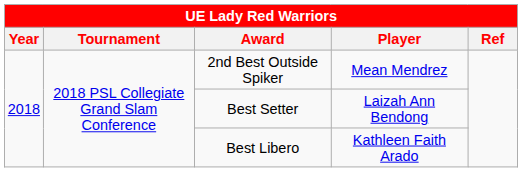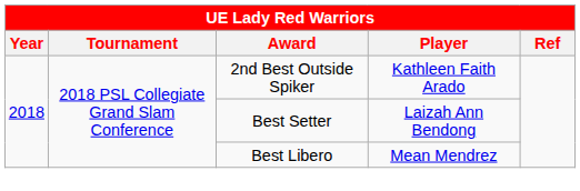2nd Best Outside Spiker | Player: Mean Mendrez -> Kathleen Faith Arado
Best Libero | Player: Kathleen Faith Arado -> Mean Mendrez
